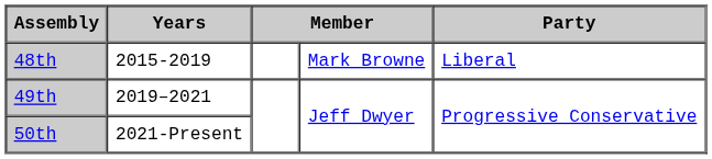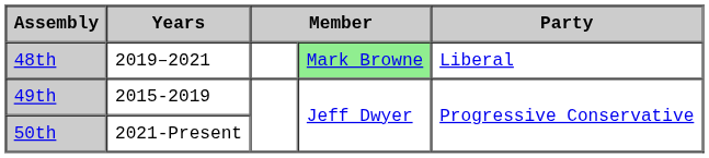48th | Years: 2015-2019 -> 2019–2021
48th | column 4: no background -> lightgreen background
49th | Years: 2019–2021 -> 2015-2019
